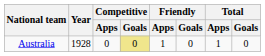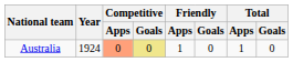Australia | Year: 1928 -> 1924
Australia | Competitive / Apps: no background -> lightsalmon background
